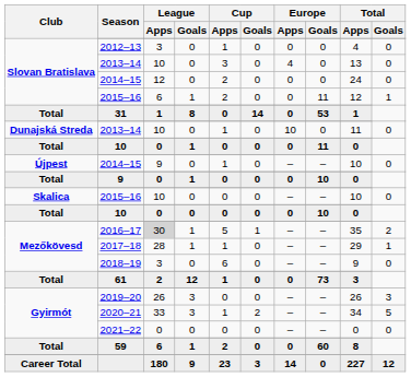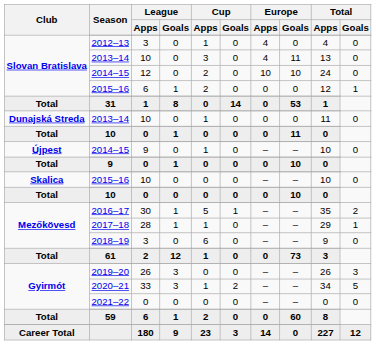2012–13 | Europe / Apps: 0 -> 4
Slovan Bratislava / 2013–14 | Europe / Goals: 0 -> 11
Slovan Bratislava / 2014–15 | Europe / Apps: 0 -> 10
Slovan Bratislava / 2014–15 | Europe / Goals: 0 -> 10
Slovan Bratislava / 2015–16 | Europe / Goals: 11 -> 0
Dunajská Streda / 2013–14 | Europe / Apps: 10 -> 0
2016–17 | League / Apps: lightgrey background -> no background
